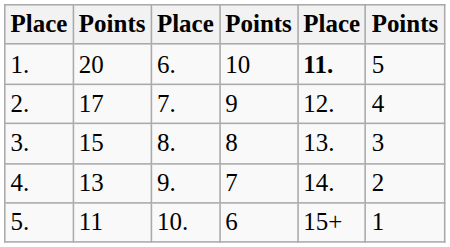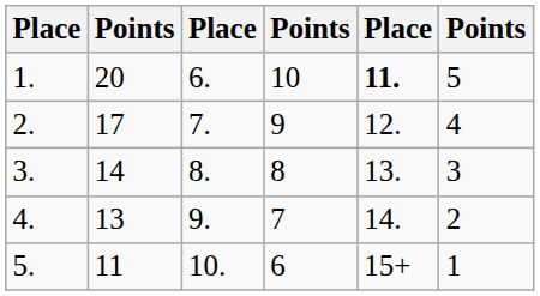3. | column 2: 15 -> 14
